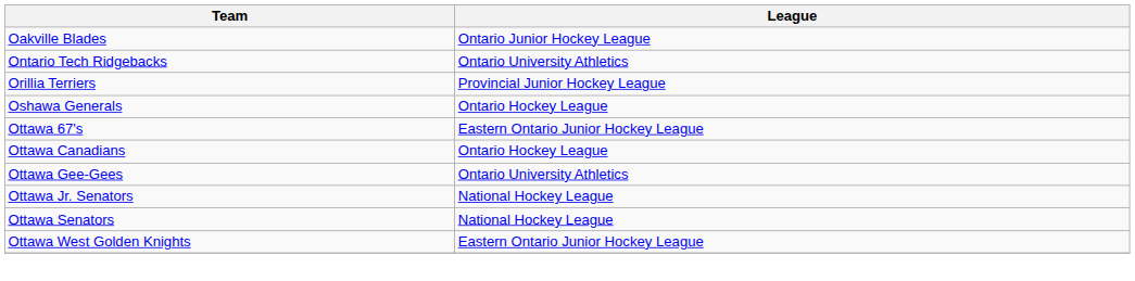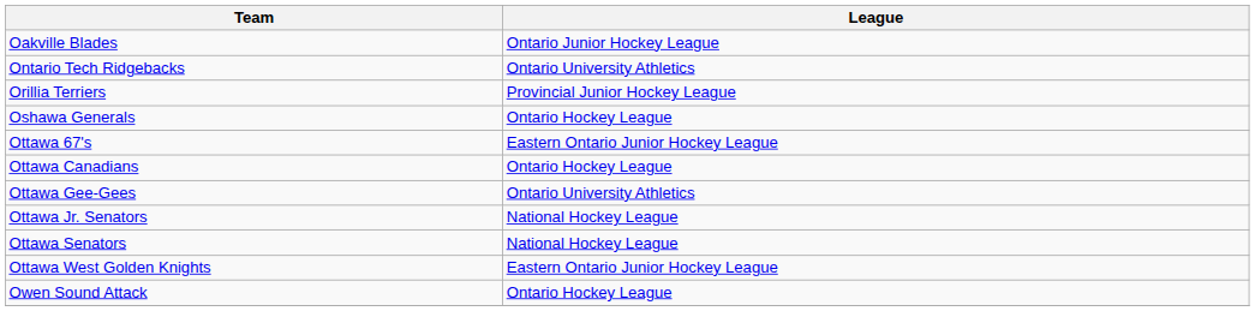+ row: Owen Sound Attack | Ontario Hockey League
